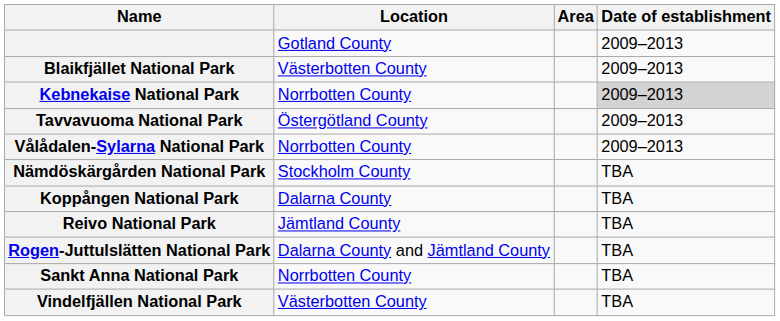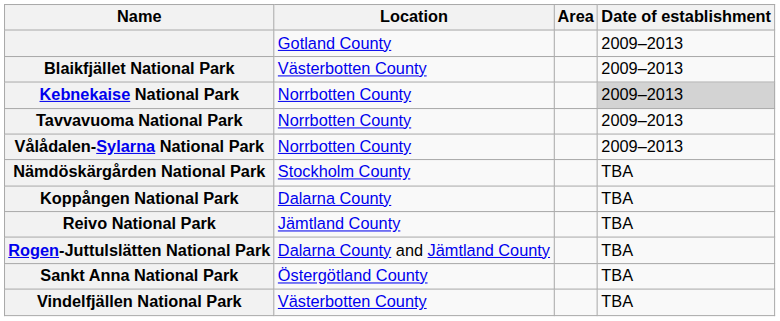Tavvavuoma National Park | Location: Östergötland County -> Norrbotten County
Sankt Anna National Park | Location: Norrbotten County -> Östergötland County
